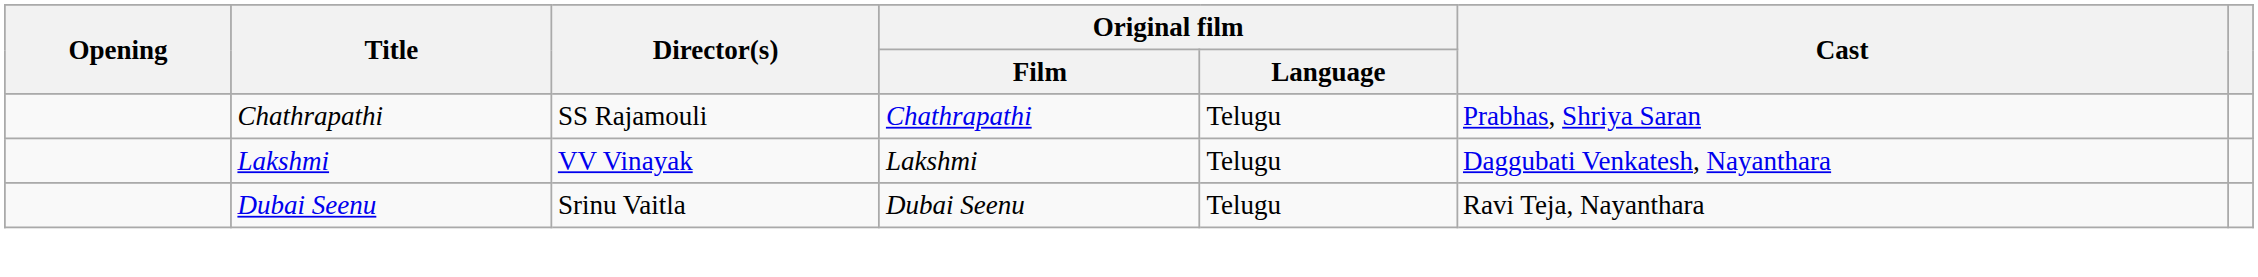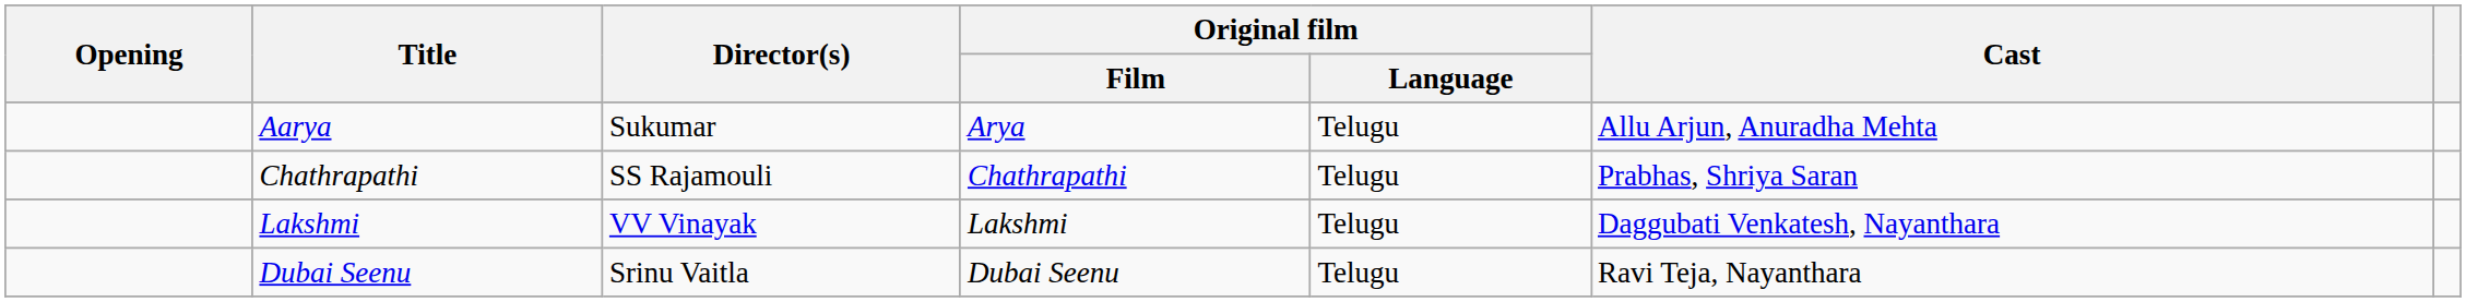+ row: Aarya | Sukumar | Arya | Telugu | Allu Arjun, Anuradha Mehta
